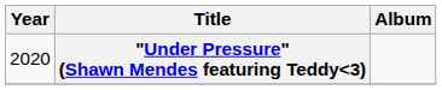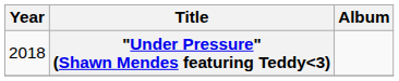"Under Pressure" (Shawn Mendes featuring Teddy<3) | Year: 2020 -> 2018
